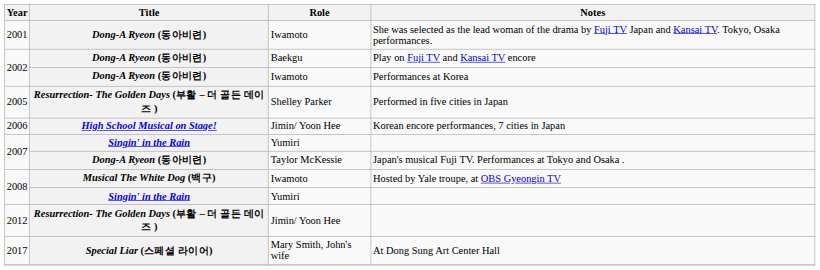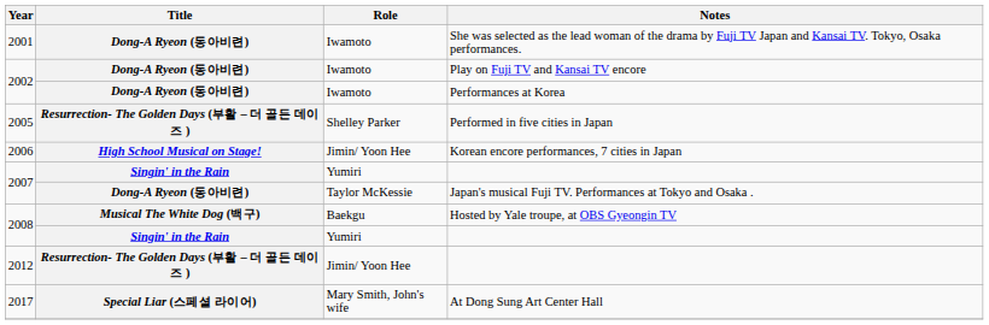Play on Fuji TV and Kansai TV encore | Role: Baekgu -> Iwamoto
Hosted by Yale troupe, at OBS Gyeongin TV | Role: Iwamoto -> Baekgu
